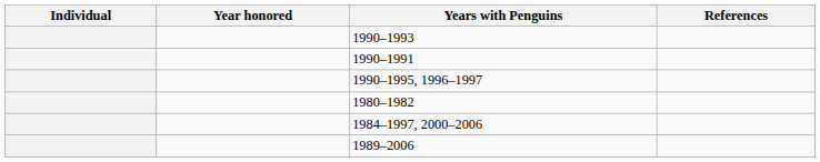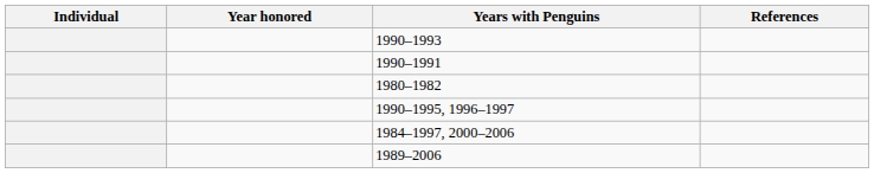rows swapped: 1980–1982 <-> 1990–1995, 1996–1997
